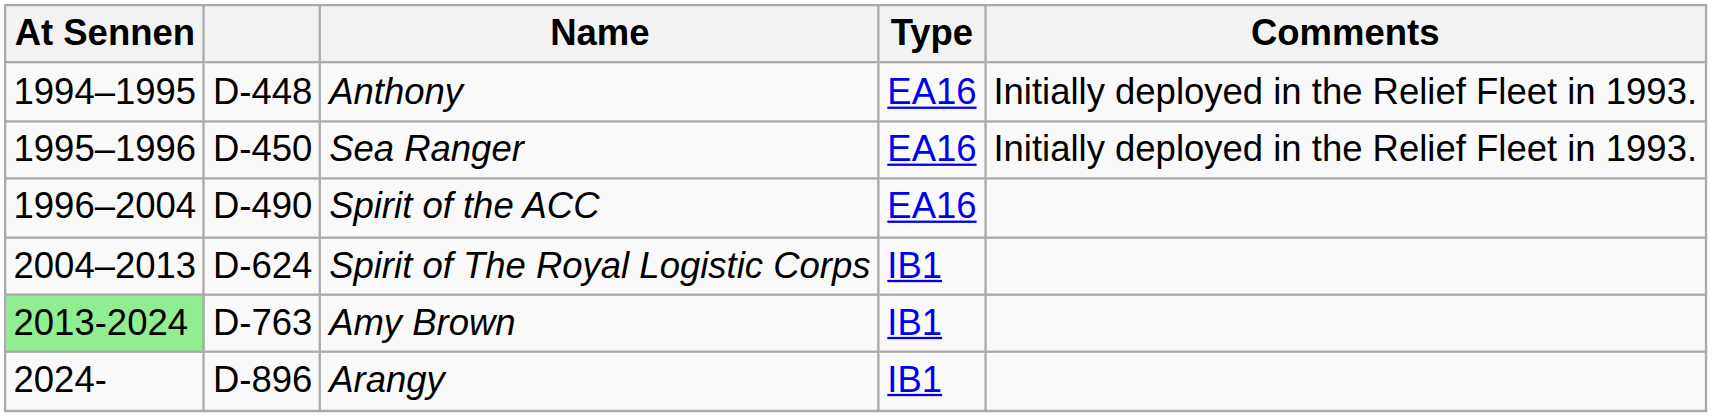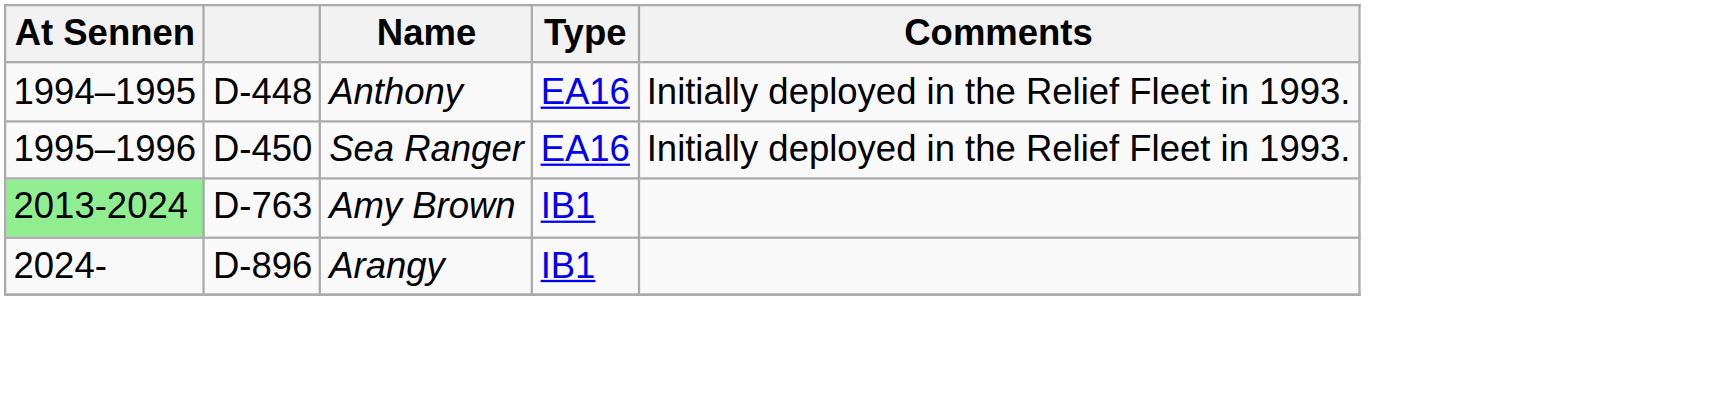- row: 1996–2004 | D-490 | Spirit of the ACC | EA16
- row: 2004–2013 | D-624 | Spirit of The Royal Logistic Corps | IB1
